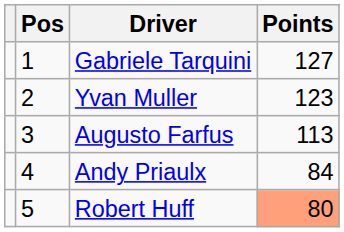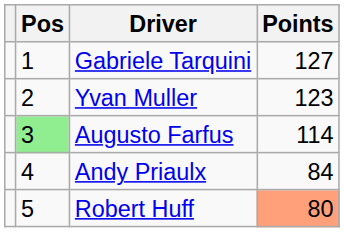Augusto Farfus | Pos: no background -> lightgreen background
Augusto Farfus | Points: 113 -> 114
